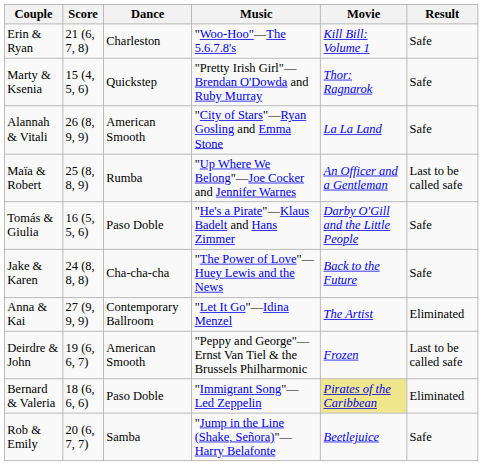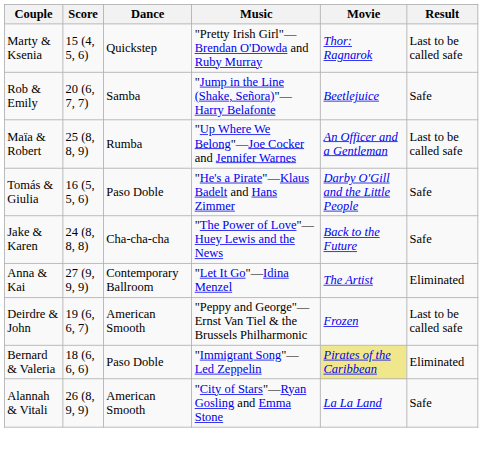- row: Erin & Ryan | 21 (6, 7, 8) | Charleston | "Woo-Hoo"—The 5.6.7.8's | Kill Bill: Volume 1 | Safe
Marty & Ksenia | Result: Safe -> Last to be called safe
rows swapped: Rob & Emily <-> Alannah & Vitali
